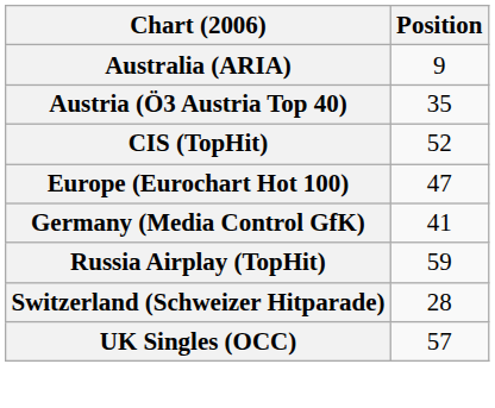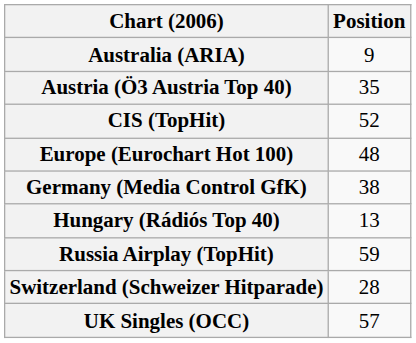Europe (Eurochart Hot 100) | Position: 47 -> 48
Germany (Media Control GfK) | Position: 41 -> 38
+ row: Hungary (Rádiós Top 40) | 13
